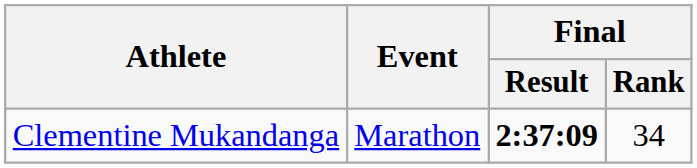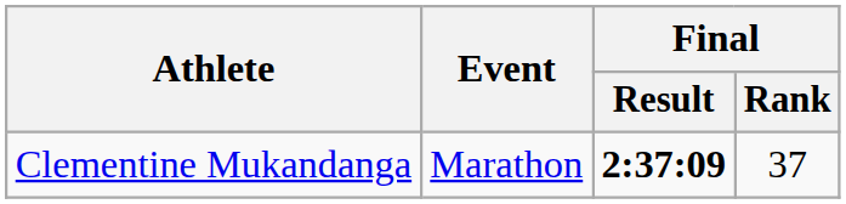Clementine Mukandanga | Final / Rank: 34 -> 37
